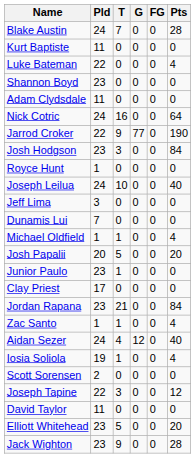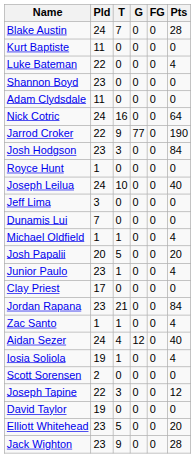Junior Paulo | Pts: 0 -> 4
David Taylor | Pld: 11 -> 19
